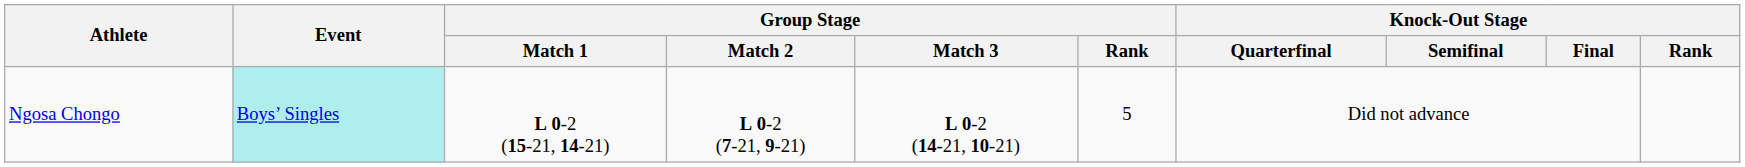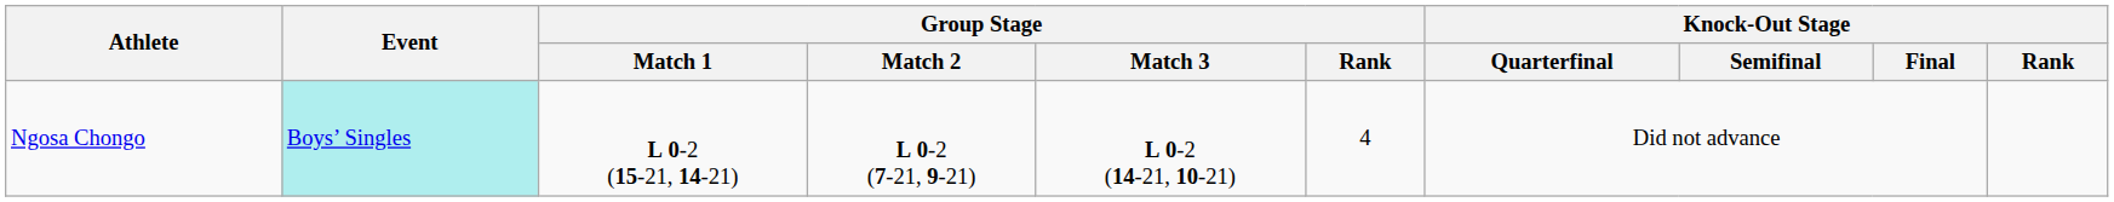Ngosa Chongo | Group Stage / Rank: 5 -> 4
